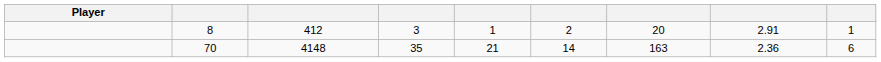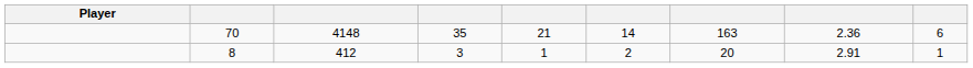rows swapped: 70 <-> 8
